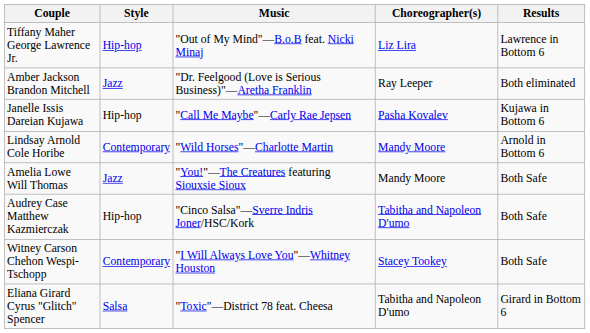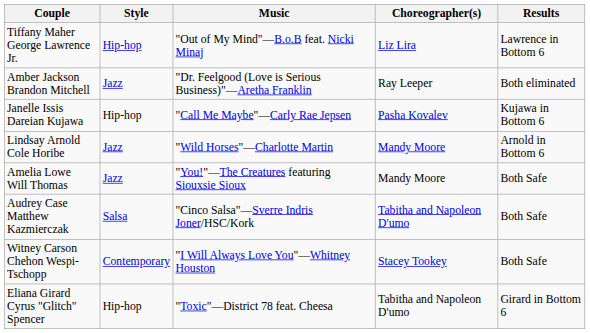Lindsay Arnold Cole Horibe | Style: Contemporary -> Jazz
Audrey Case Matthew Kazmierczak | Style: Hip-hop -> Salsa
Eliana Girard Cyrus "Glitch" Spencer | Style: Salsa -> Hip-hop
